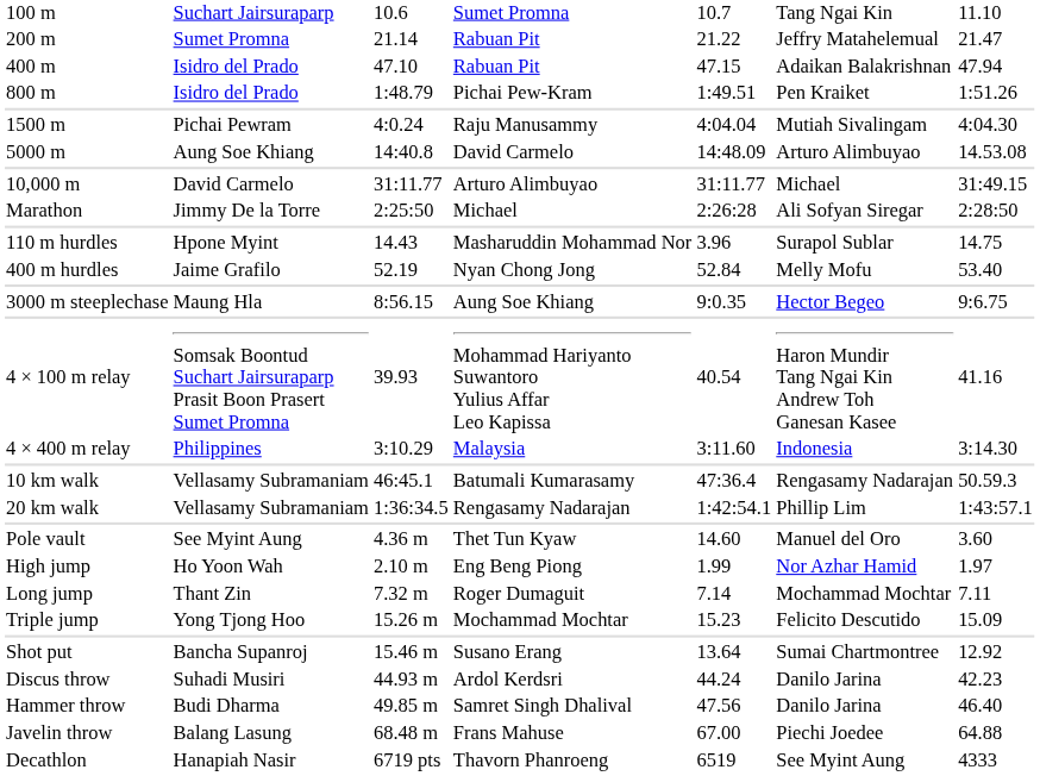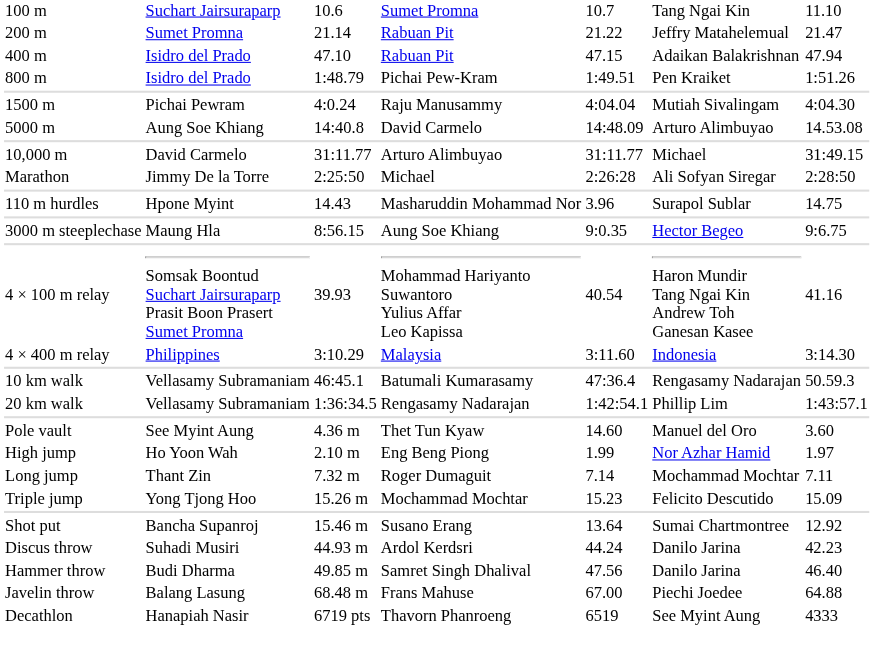- row: 400 m hurdles | Jaime Grafilo | 52.19 | Nyan Chong Jong | 52.84 | Melly Mofu | 53.40
